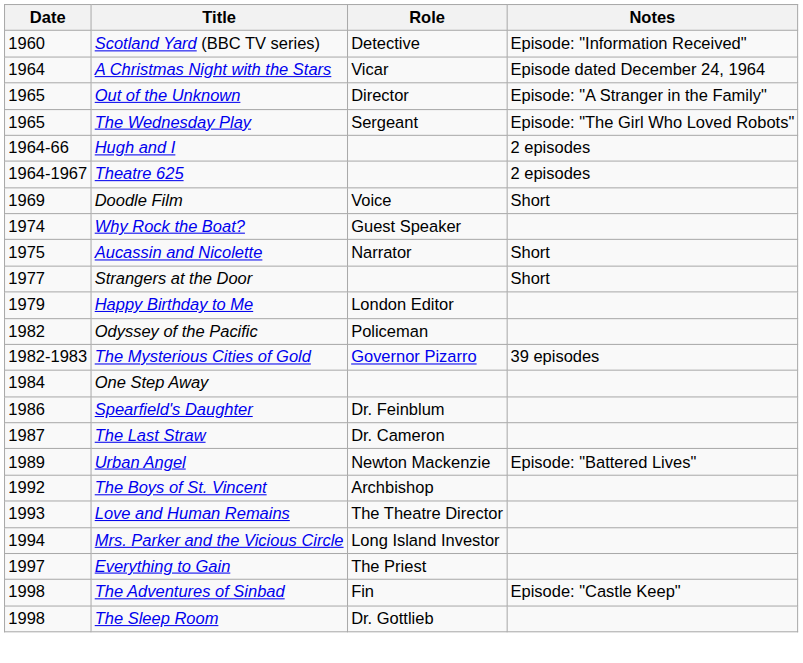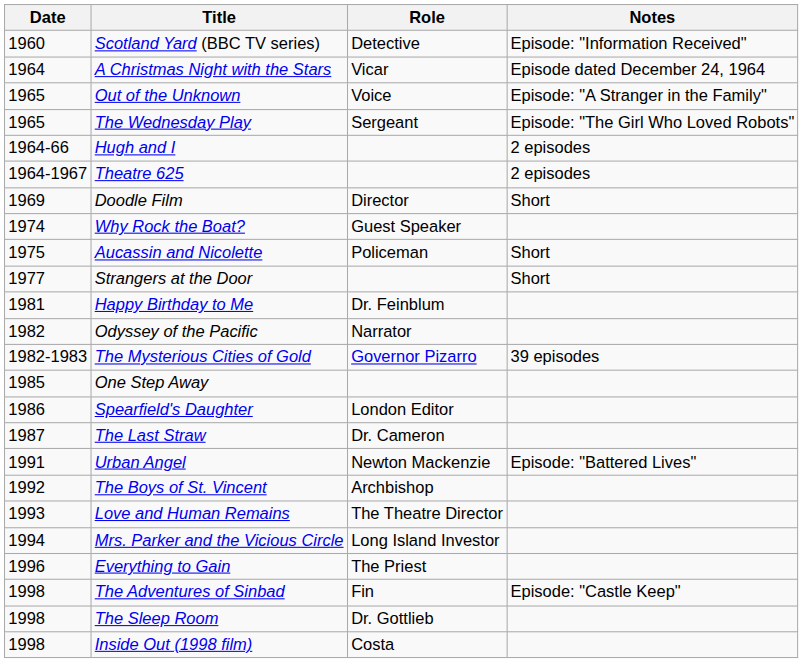Out of the Unknown | Role: Director -> Voice
Doodle Film | Role: Voice -> Director
Aucassin and Nicolette | Role: Narrator -> Policeman
Happy Birthday to Me | Date: 1979 -> 1981
Happy Birthday to Me | Role: London Editor -> Dr. Feinblum
Odyssey of the Pacific | Role: Policeman -> Narrator
One Step Away | Date: 1984 -> 1985
Spearfield's Daughter | Role: Dr. Feinblum -> London Editor
Urban Angel | Date: 1989 -> 1991
Everything to Gain | Date: 1997 -> 1996
+ row: 1998 | Inside Out (1998 film) | Costa
